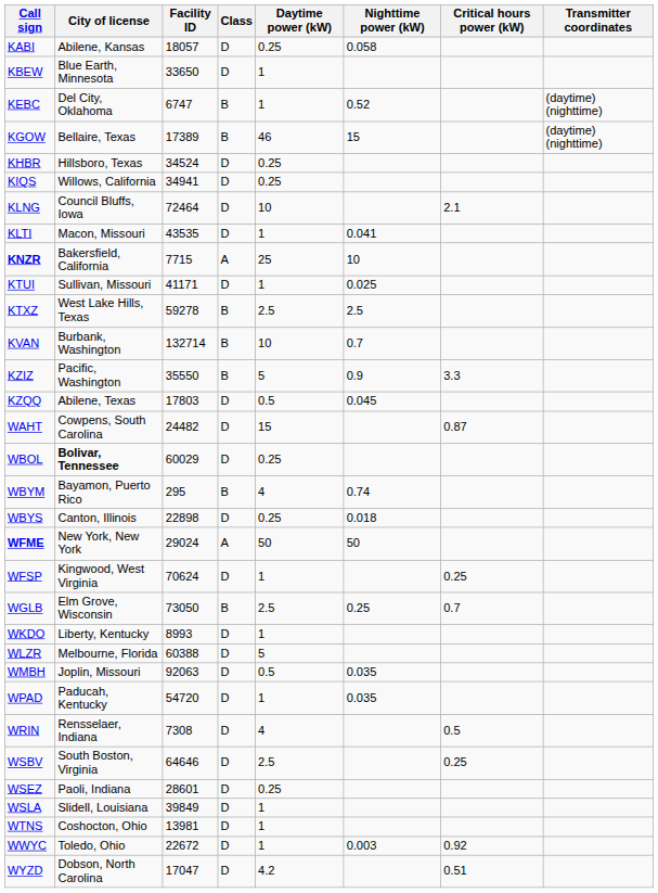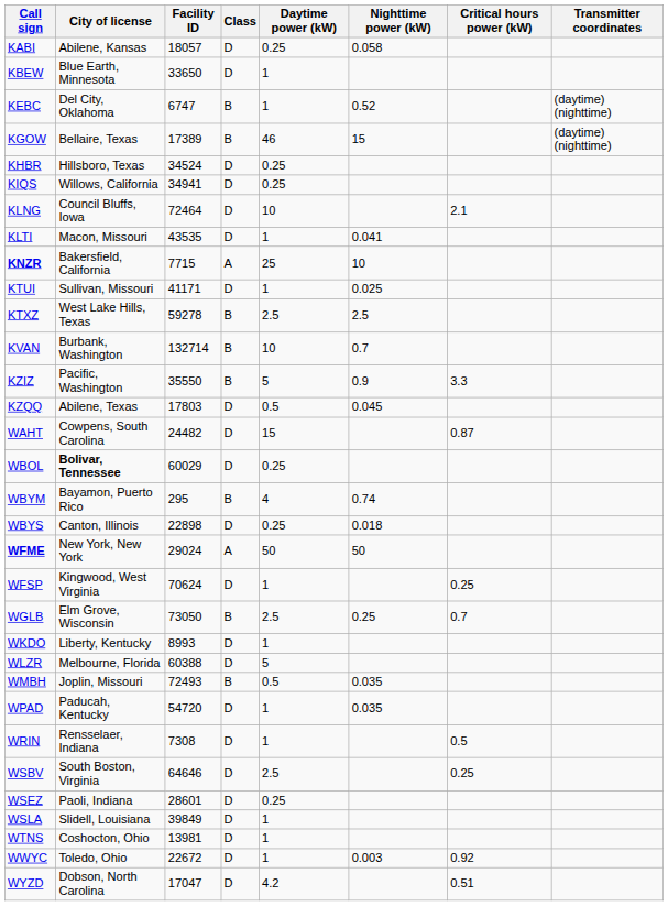WMBH | Facility ID: 92063 -> 72493
WMBH | Class: D -> B
WRIN | Daytime power (kW): 4 -> 1
